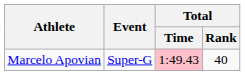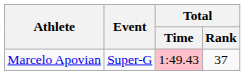Marcelo Apovian | Total / Rank: 40 -> 37
